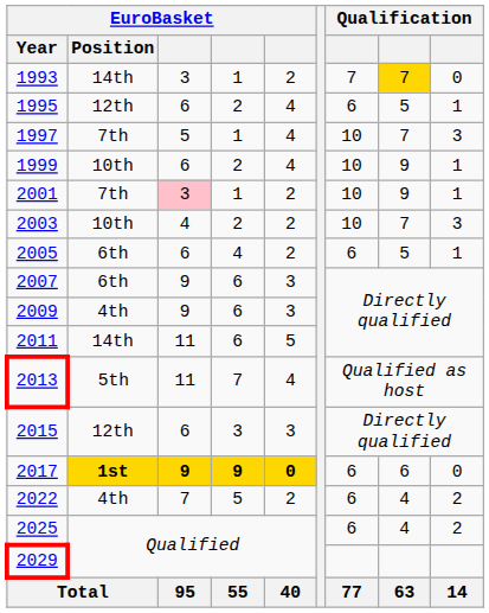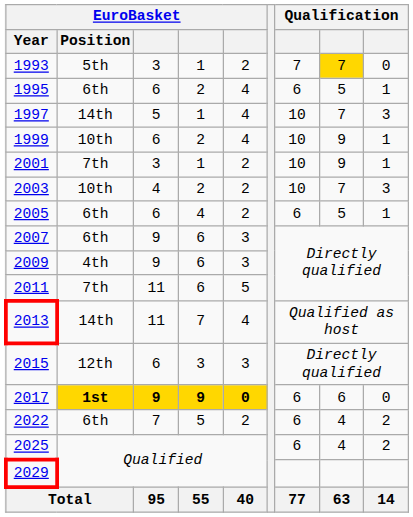1993 | EuroBasket / Position: 14th -> 5th
1995 | EuroBasket / Position: 12th -> 6th
1997 | EuroBasket / Position: 7th -> 14th
2001 | column 3: pink background -> no background
2011 | EuroBasket / Position: 14th -> 7th
2013 | EuroBasket / Position: 5th -> 14th
2022 | EuroBasket / Position: 4th -> 6th
